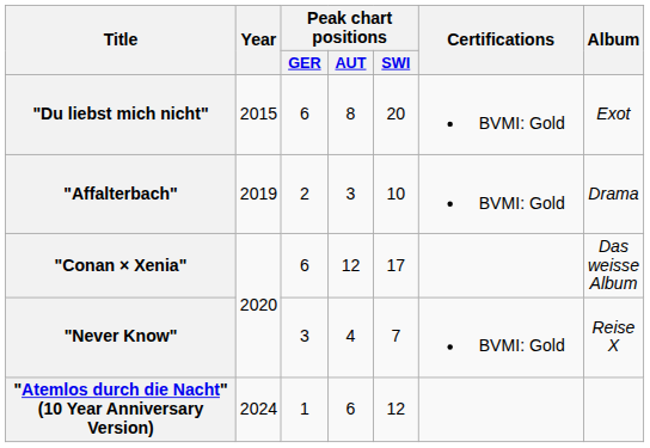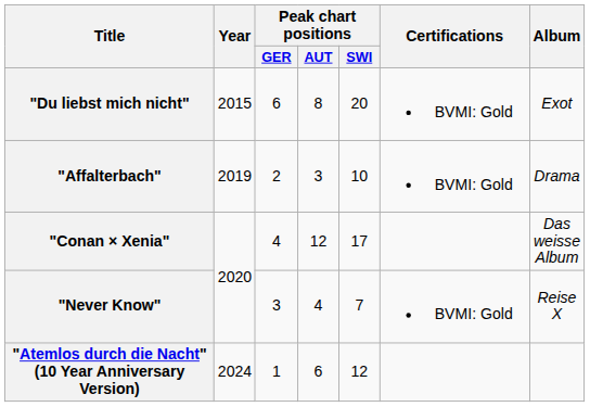"Conan × Xenia" | Peak chart positions / GER: 6 -> 4
